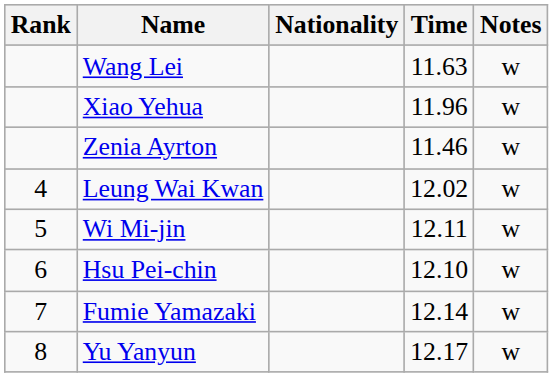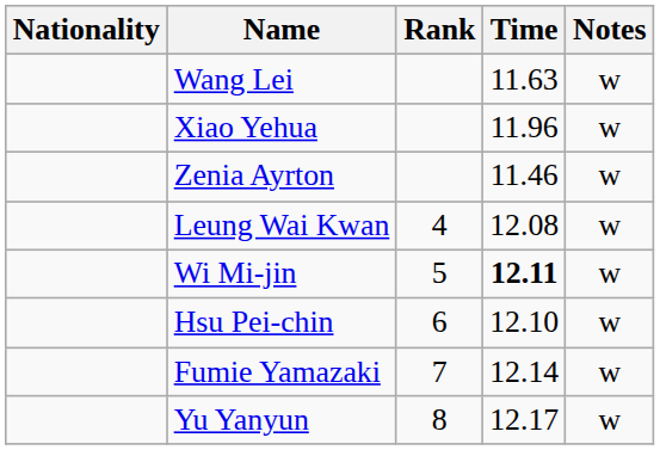columns swapped: Rank <-> Nationality
Leung Wai Kwan | Time: 12.02 -> 12.08
Wi Mi-jin | Time: normal -> bold
